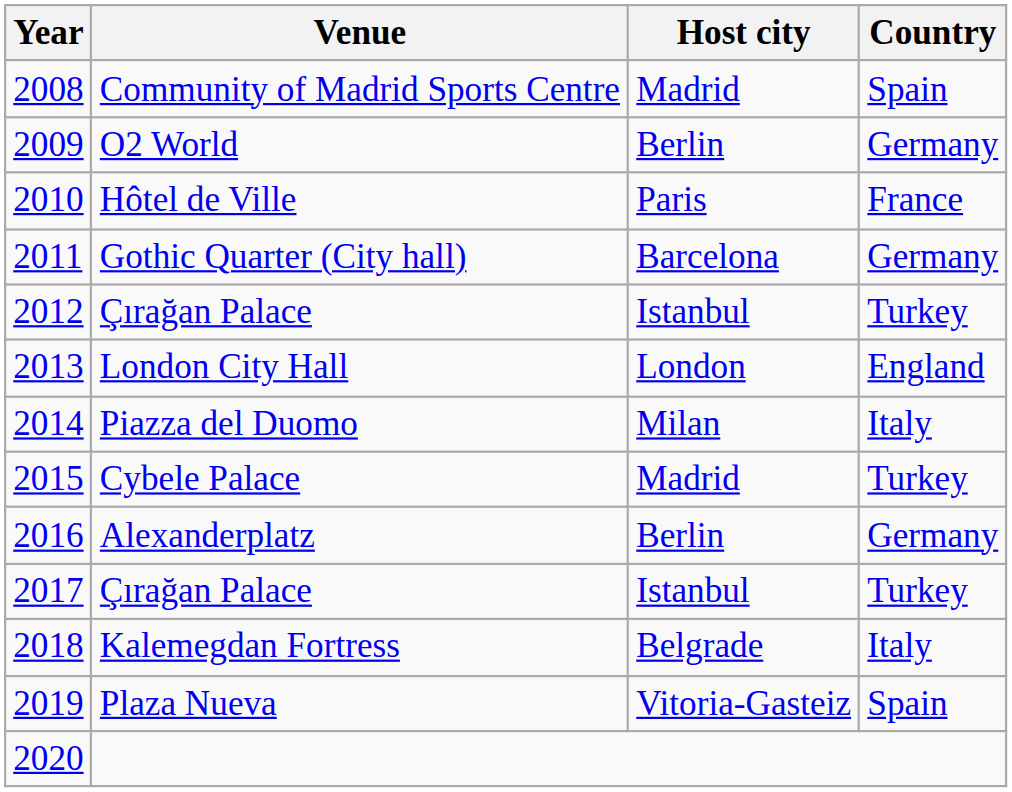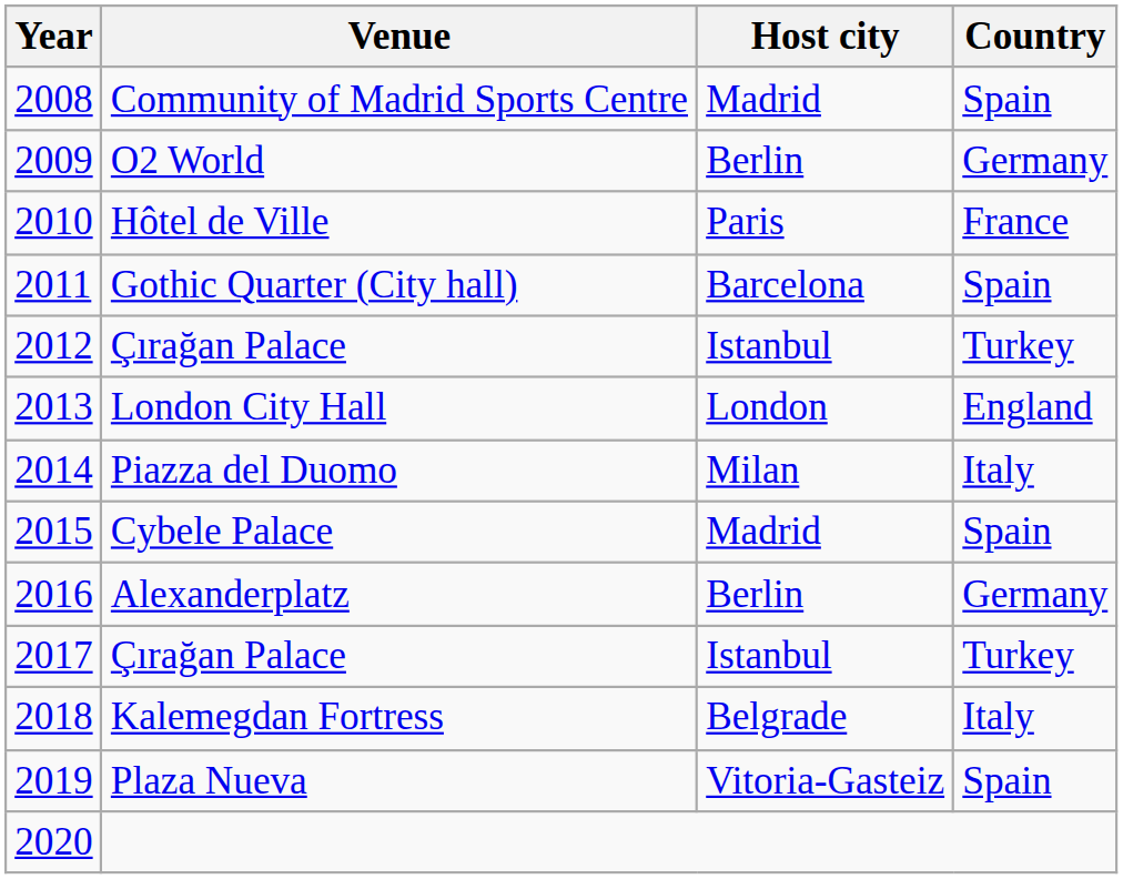Gothic Quarter (City hall) | Country: Germany -> Spain
Cybele Palace | Country: Turkey -> Spain
